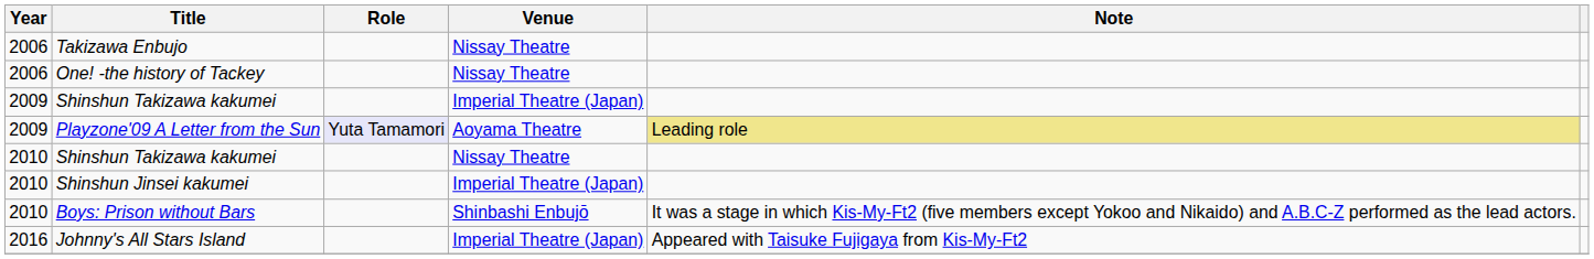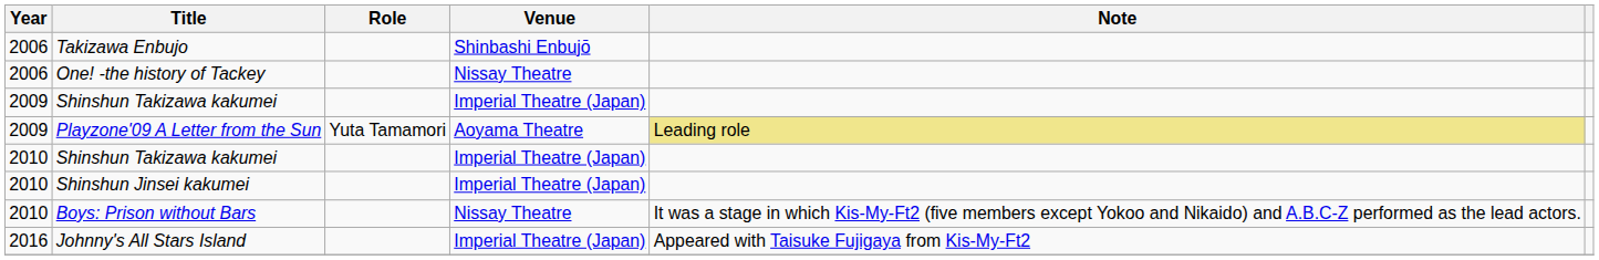Takizawa Enbujo | Venue: Nissay Theatre -> Shinbashi Enbujō
Playzone'09 A Letter from the Sun | Role: lavender background -> no background
2010 / Shinshun Takizawa kakumei | Venue: Nissay Theatre -> Imperial Theatre (Japan)
Boys: Prison without Bars | Venue: Shinbashi Enbujō -> Nissay Theatre
